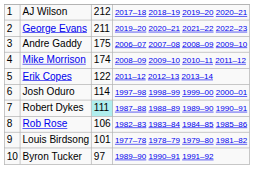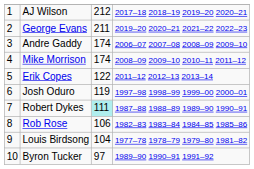Andre Gaddy | column 3: 175 -> 174
Josh Oduro | column 3: 114 -> 119
Louis Birdsong | column 3: 101 -> 104
